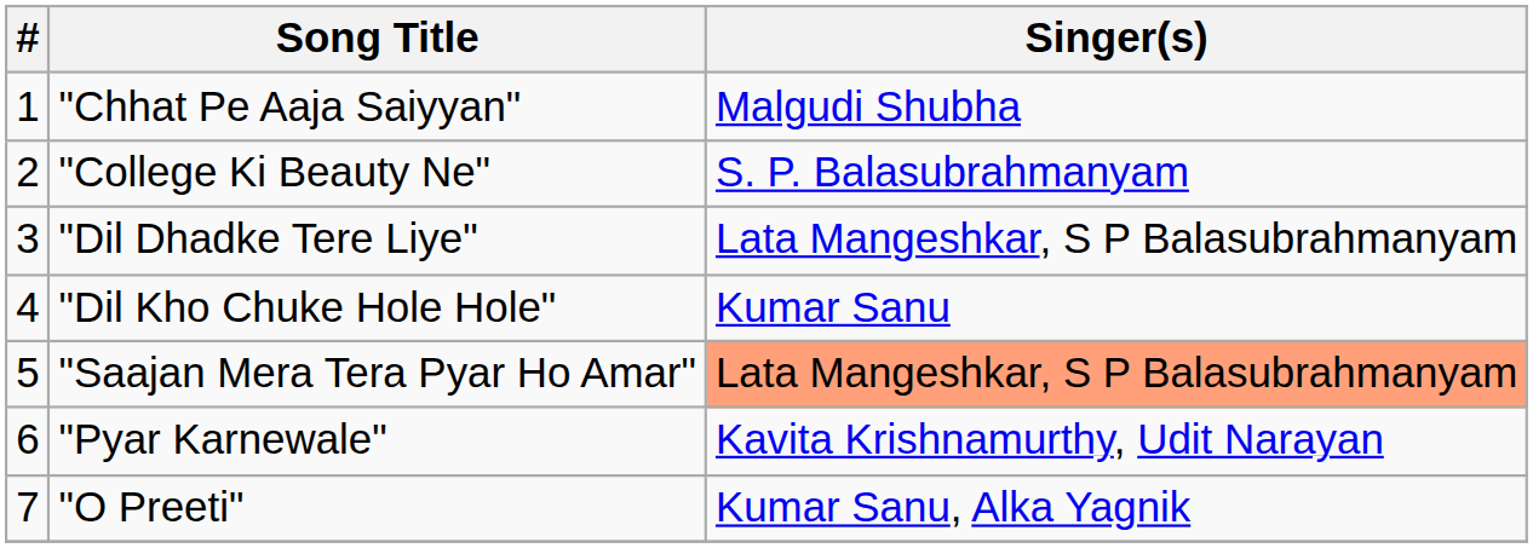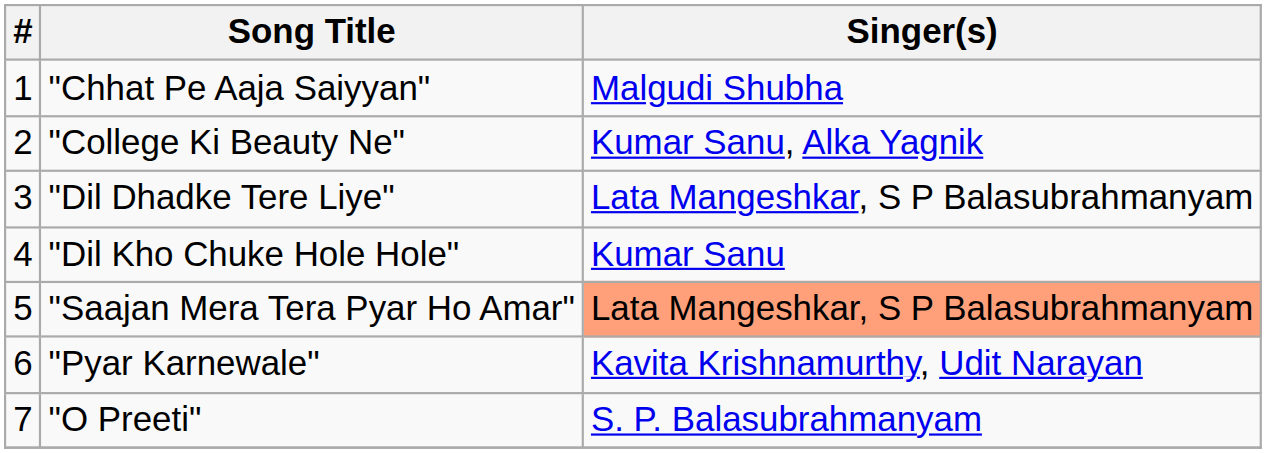"College Ki Beauty Ne" | Singer(s): S. P. Balasubrahmanyam -> Kumar Sanu, Alka Yagnik
"O Preeti" | Singer(s): Kumar Sanu, Alka Yagnik -> S. P. Balasubrahmanyam
